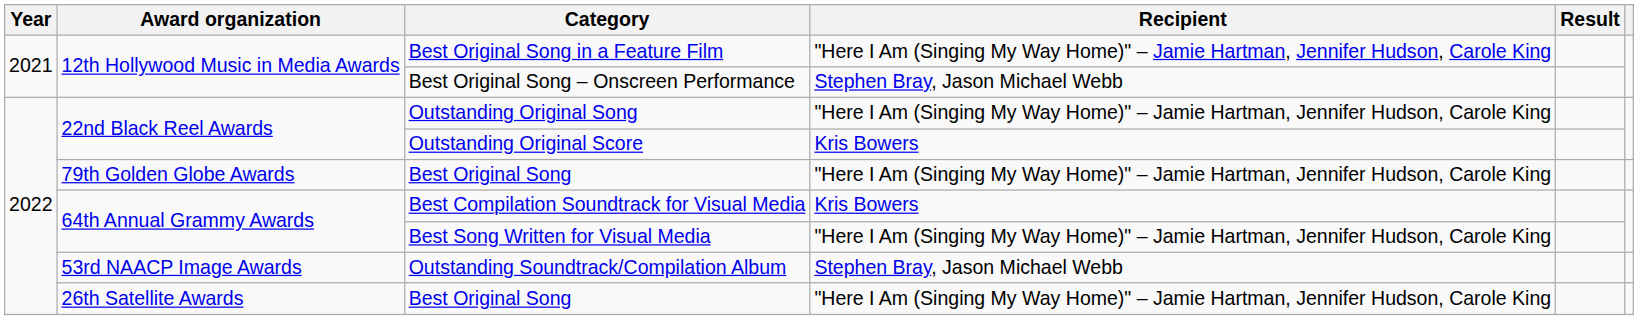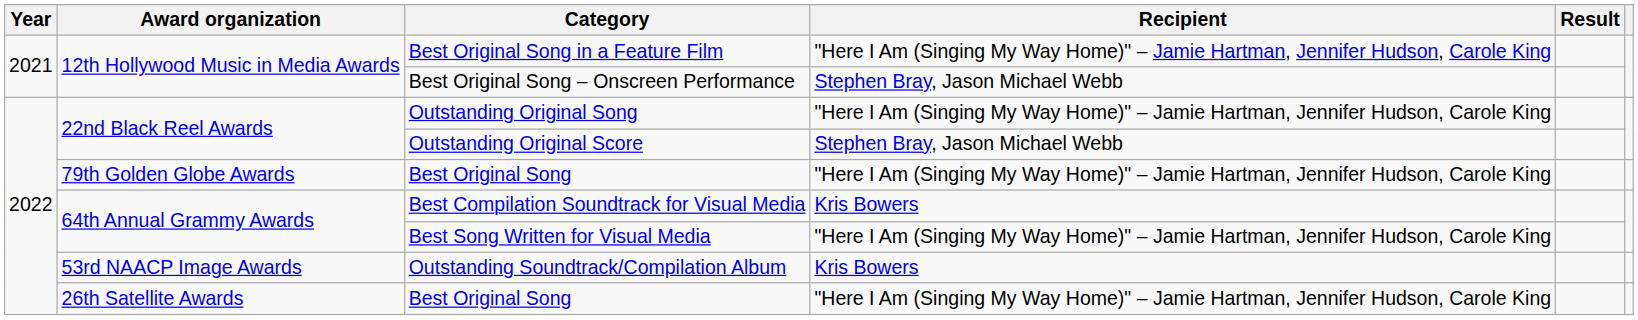Outstanding Original Score | Recipient: Kris Bowers -> Stephen Bray, Jason Michael Webb
Outstanding Soundtrack/Compilation Album | Recipient: Stephen Bray, Jason Michael Webb -> Kris Bowers
